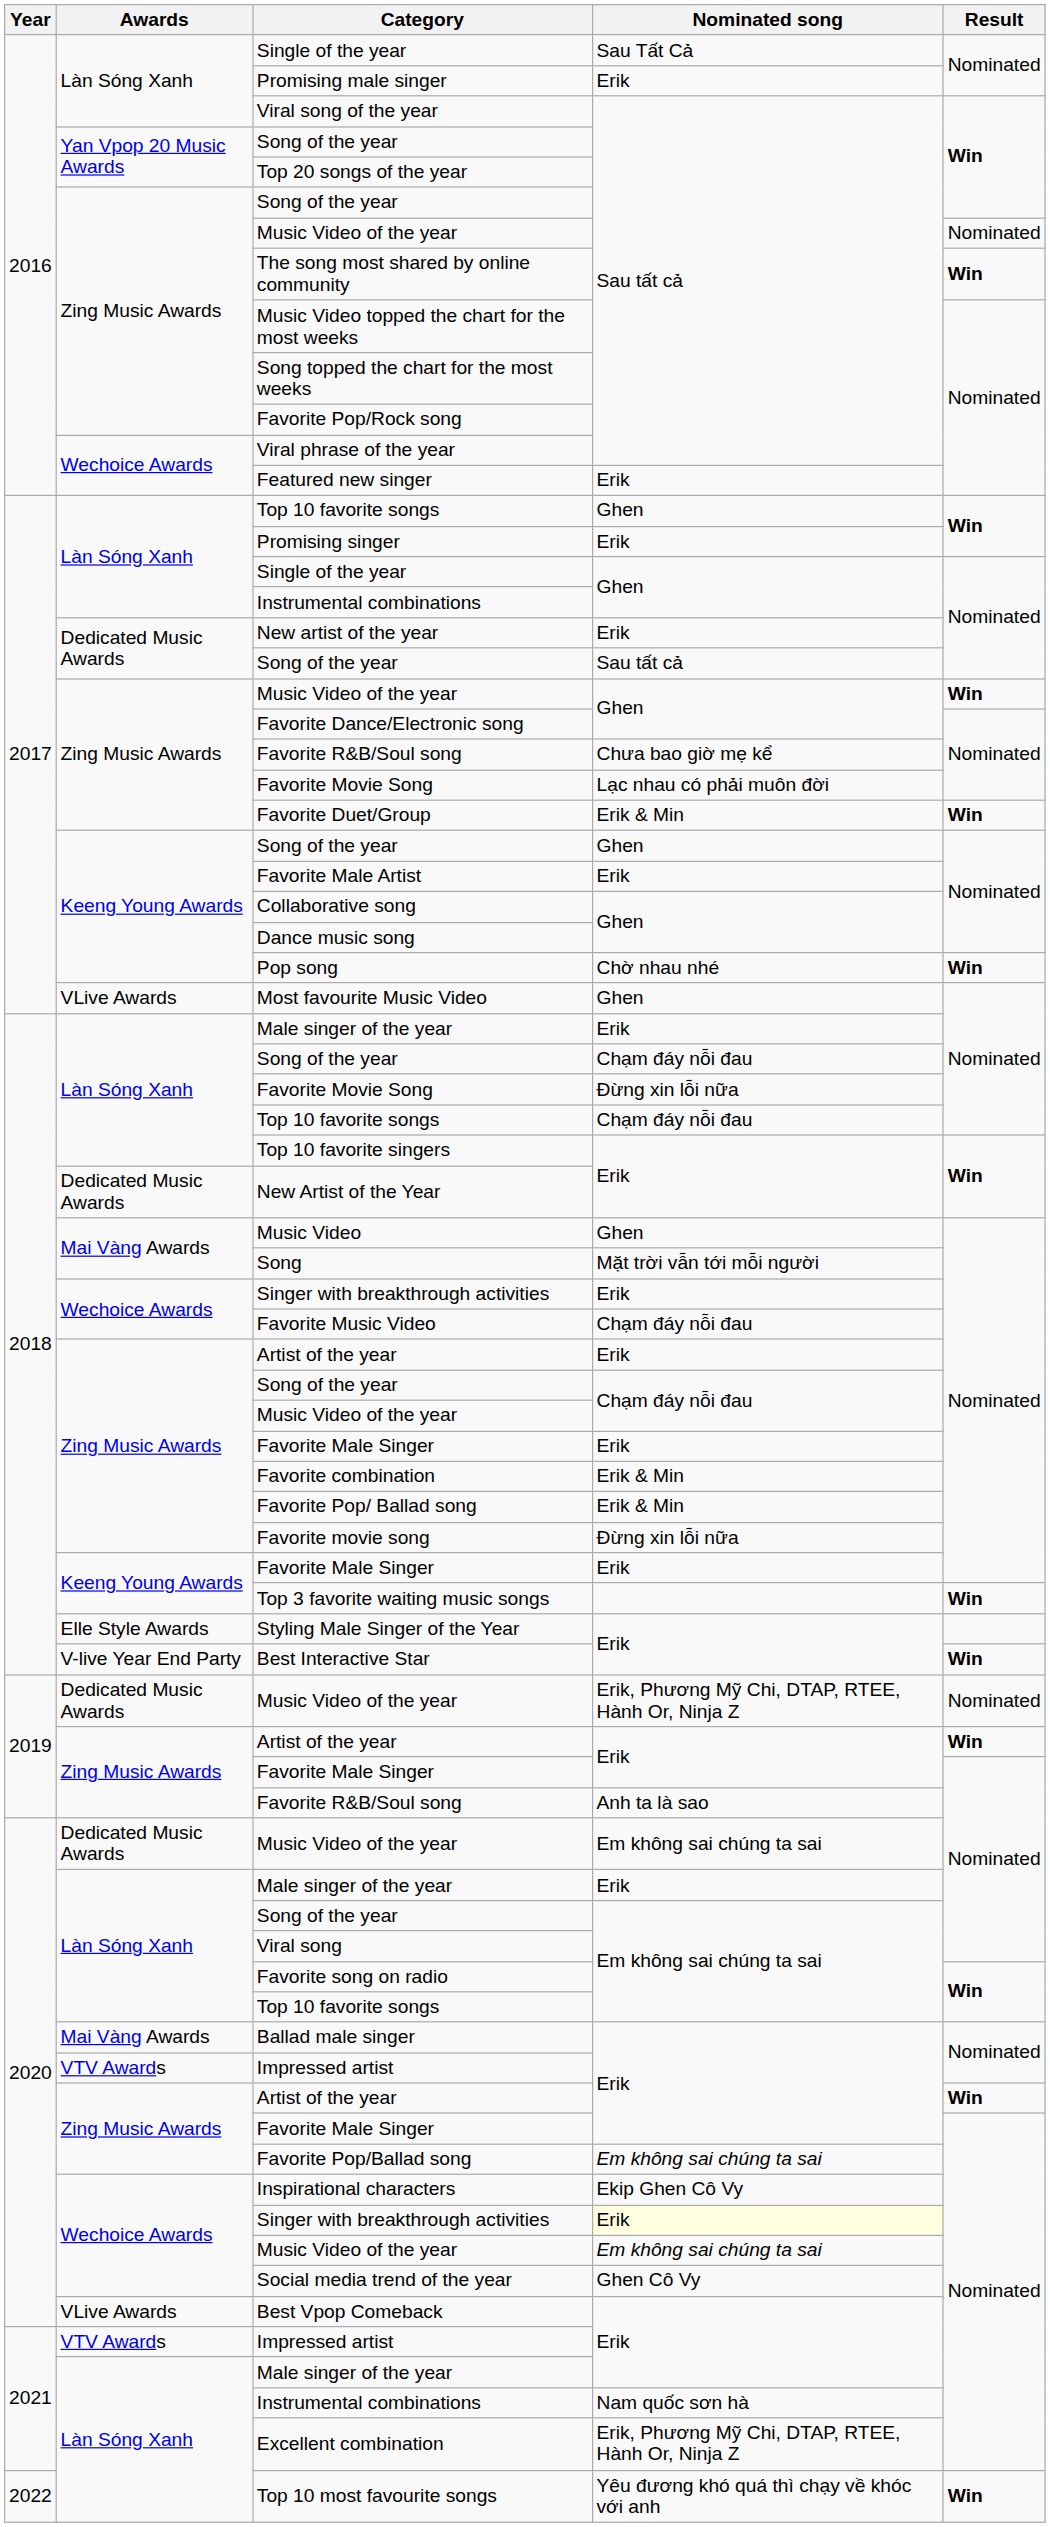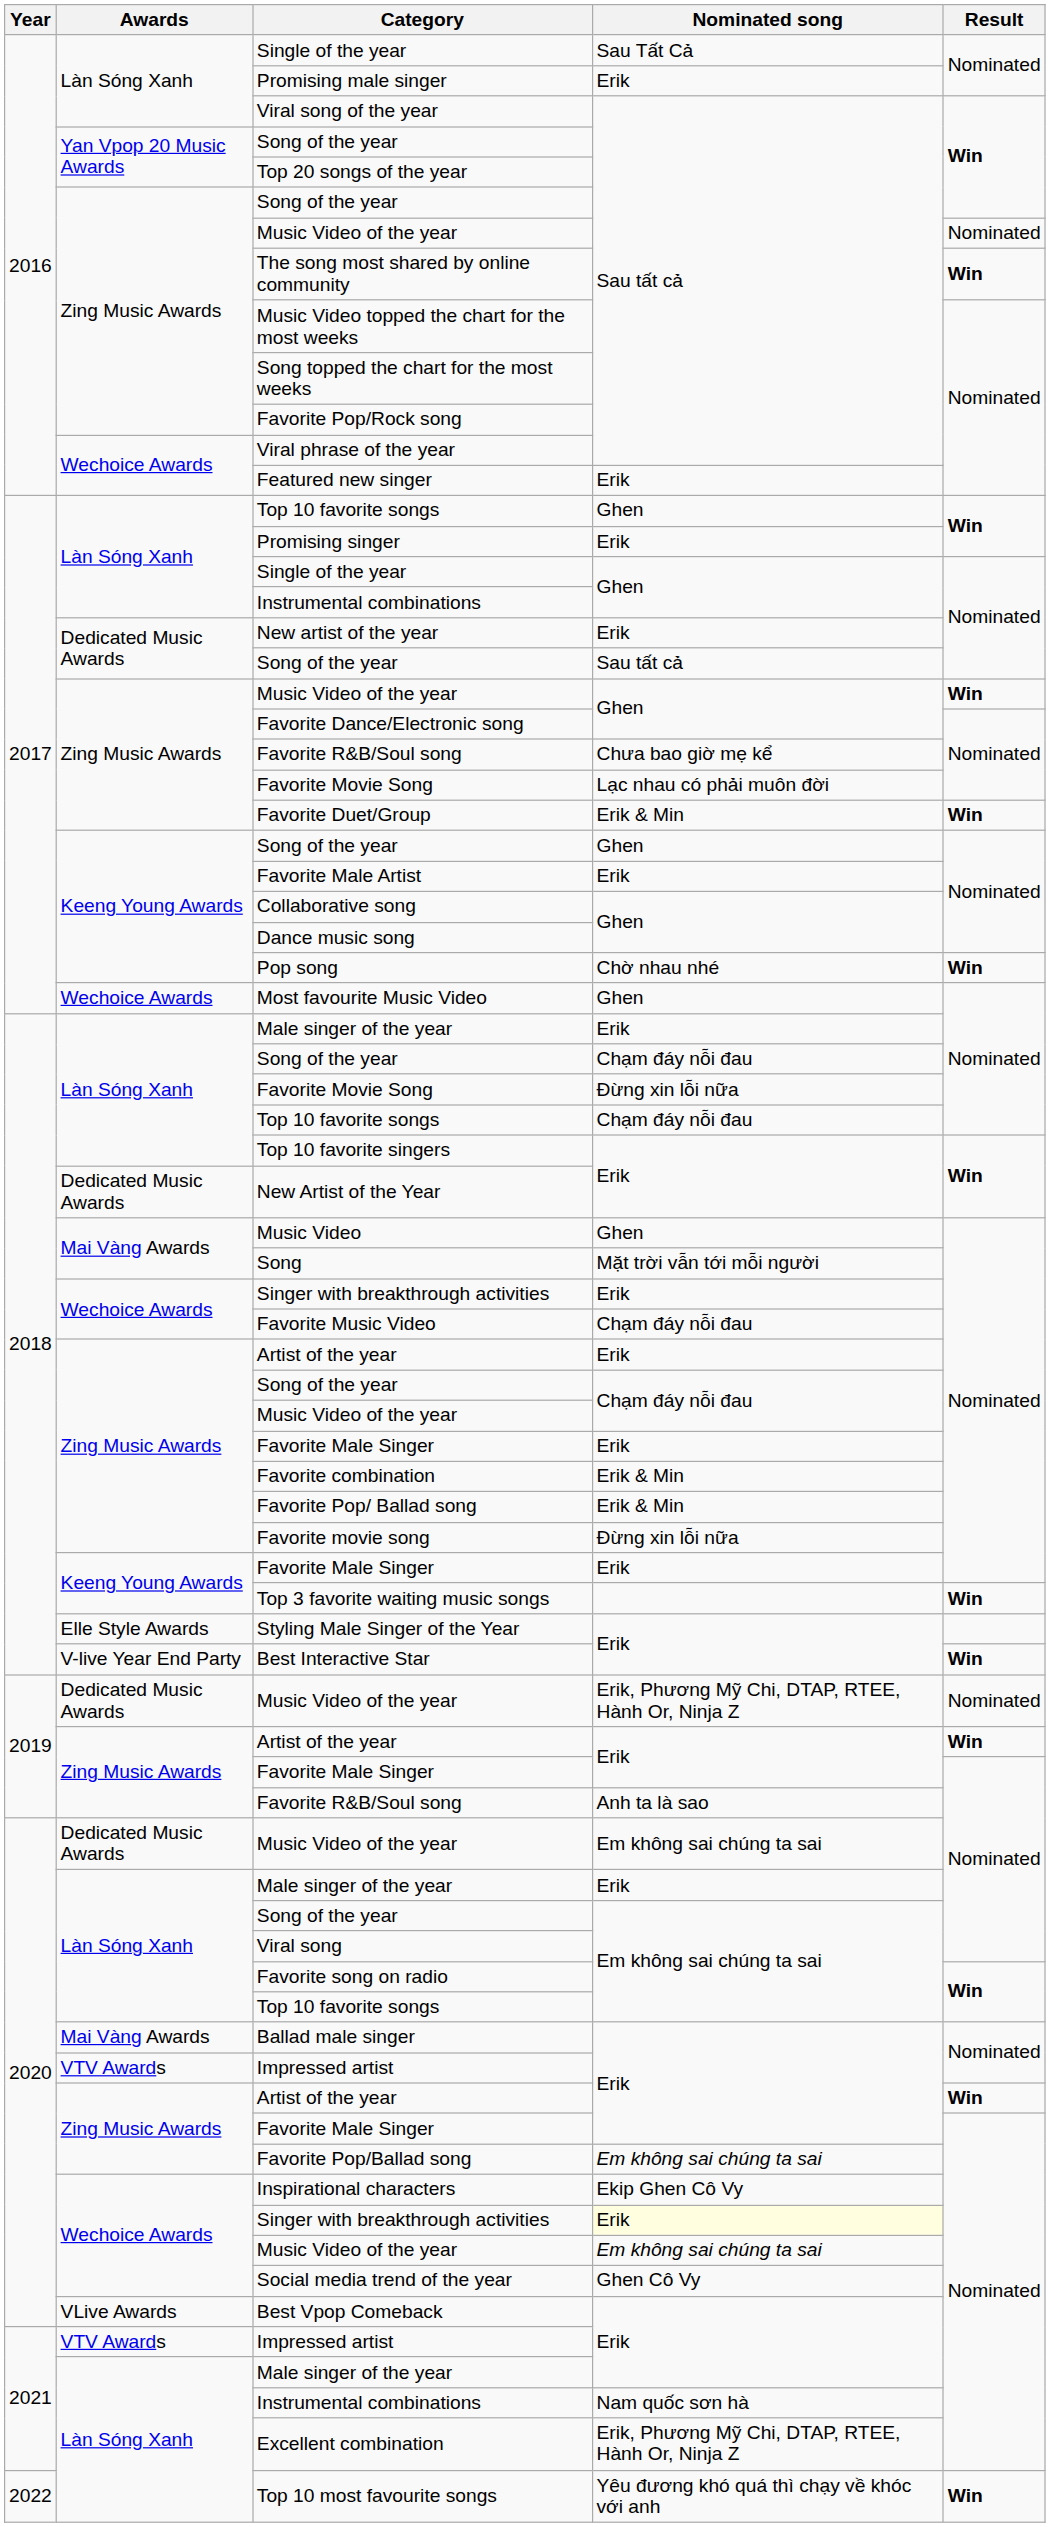Most favourite Music Video | Awards: VLive Awards -> Wechoice Awards
